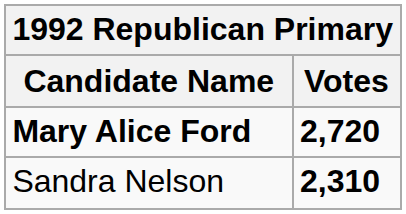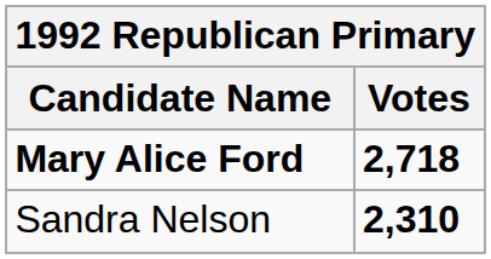Mary Alice Ford | column 2: 2,720 -> 2,718
